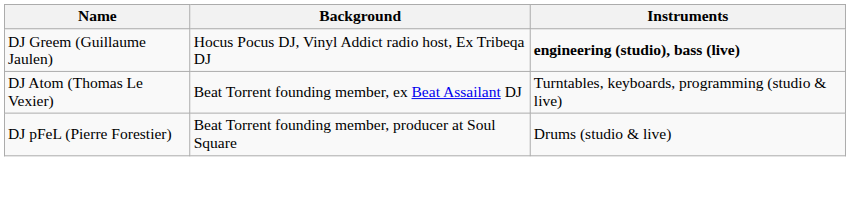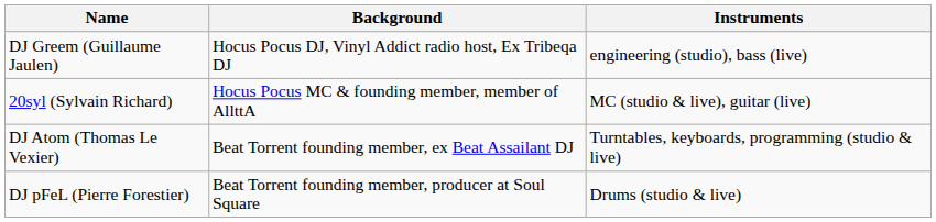DJ Greem (Guillaume Jaulen) | Instruments: bold -> normal
+ row: 20syl (Sylvain Richard) | Hocus Pocus MC & founding member, member of AllttA | MC (studio & live), guitar (live)
